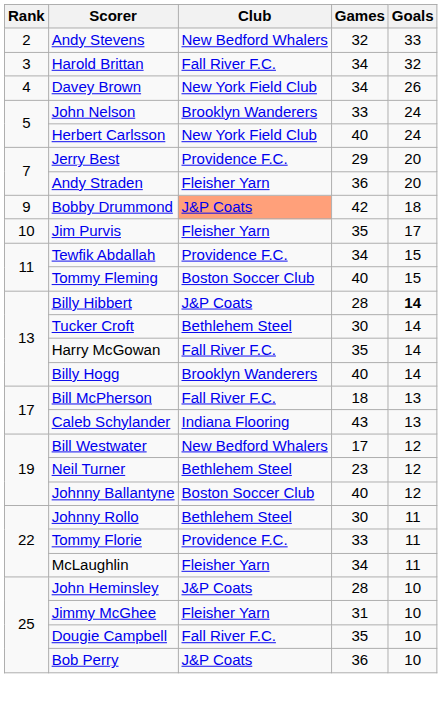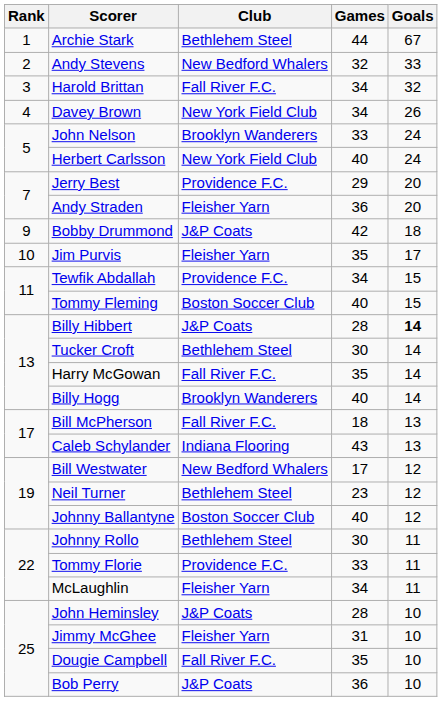+ row: 1 | Archie Stark | Bethlehem Steel | 44 | 67
Bobby Drummond | Club: lightsalmon background -> no background
